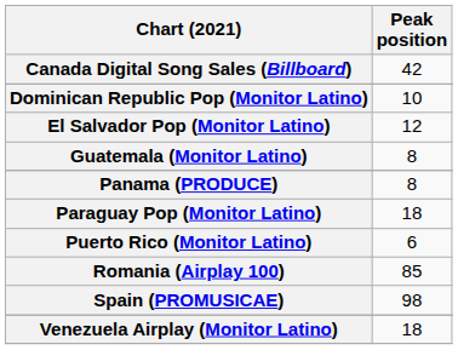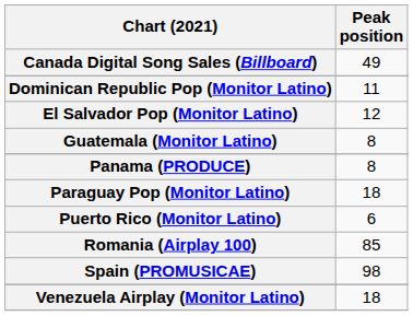Canada Digital Song Sales (Billboard) | Peak position: 42 -> 49
Dominican Republic Pop (Monitor Latino) | Peak position: 10 -> 11
